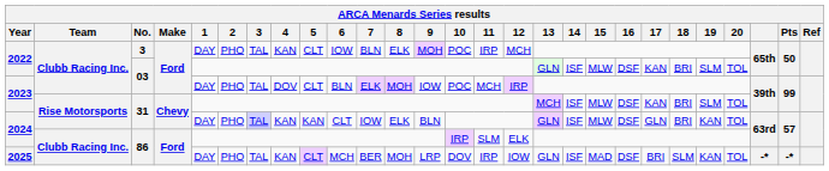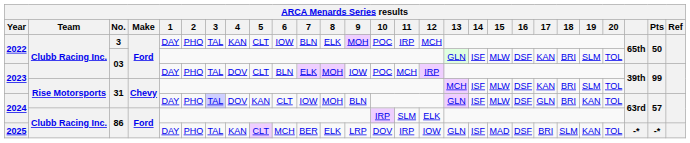2024 / 31 | 4: KAN -> DOV
2024 / 31 | 8: ELK -> MOH
2025 | 8: MOH -> ELK
